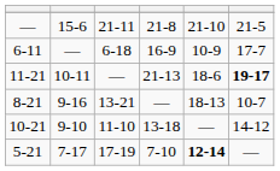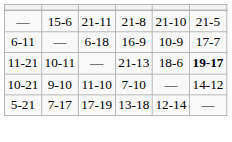- row: 8-21 | 9-16 | 13-21 | — | 18-13 | 10-7
10-21 | column 4: 13-18 -> 7-10
5-21 | column 4: 7-10 -> 13-18
5-21 | column 5: bold -> normal
